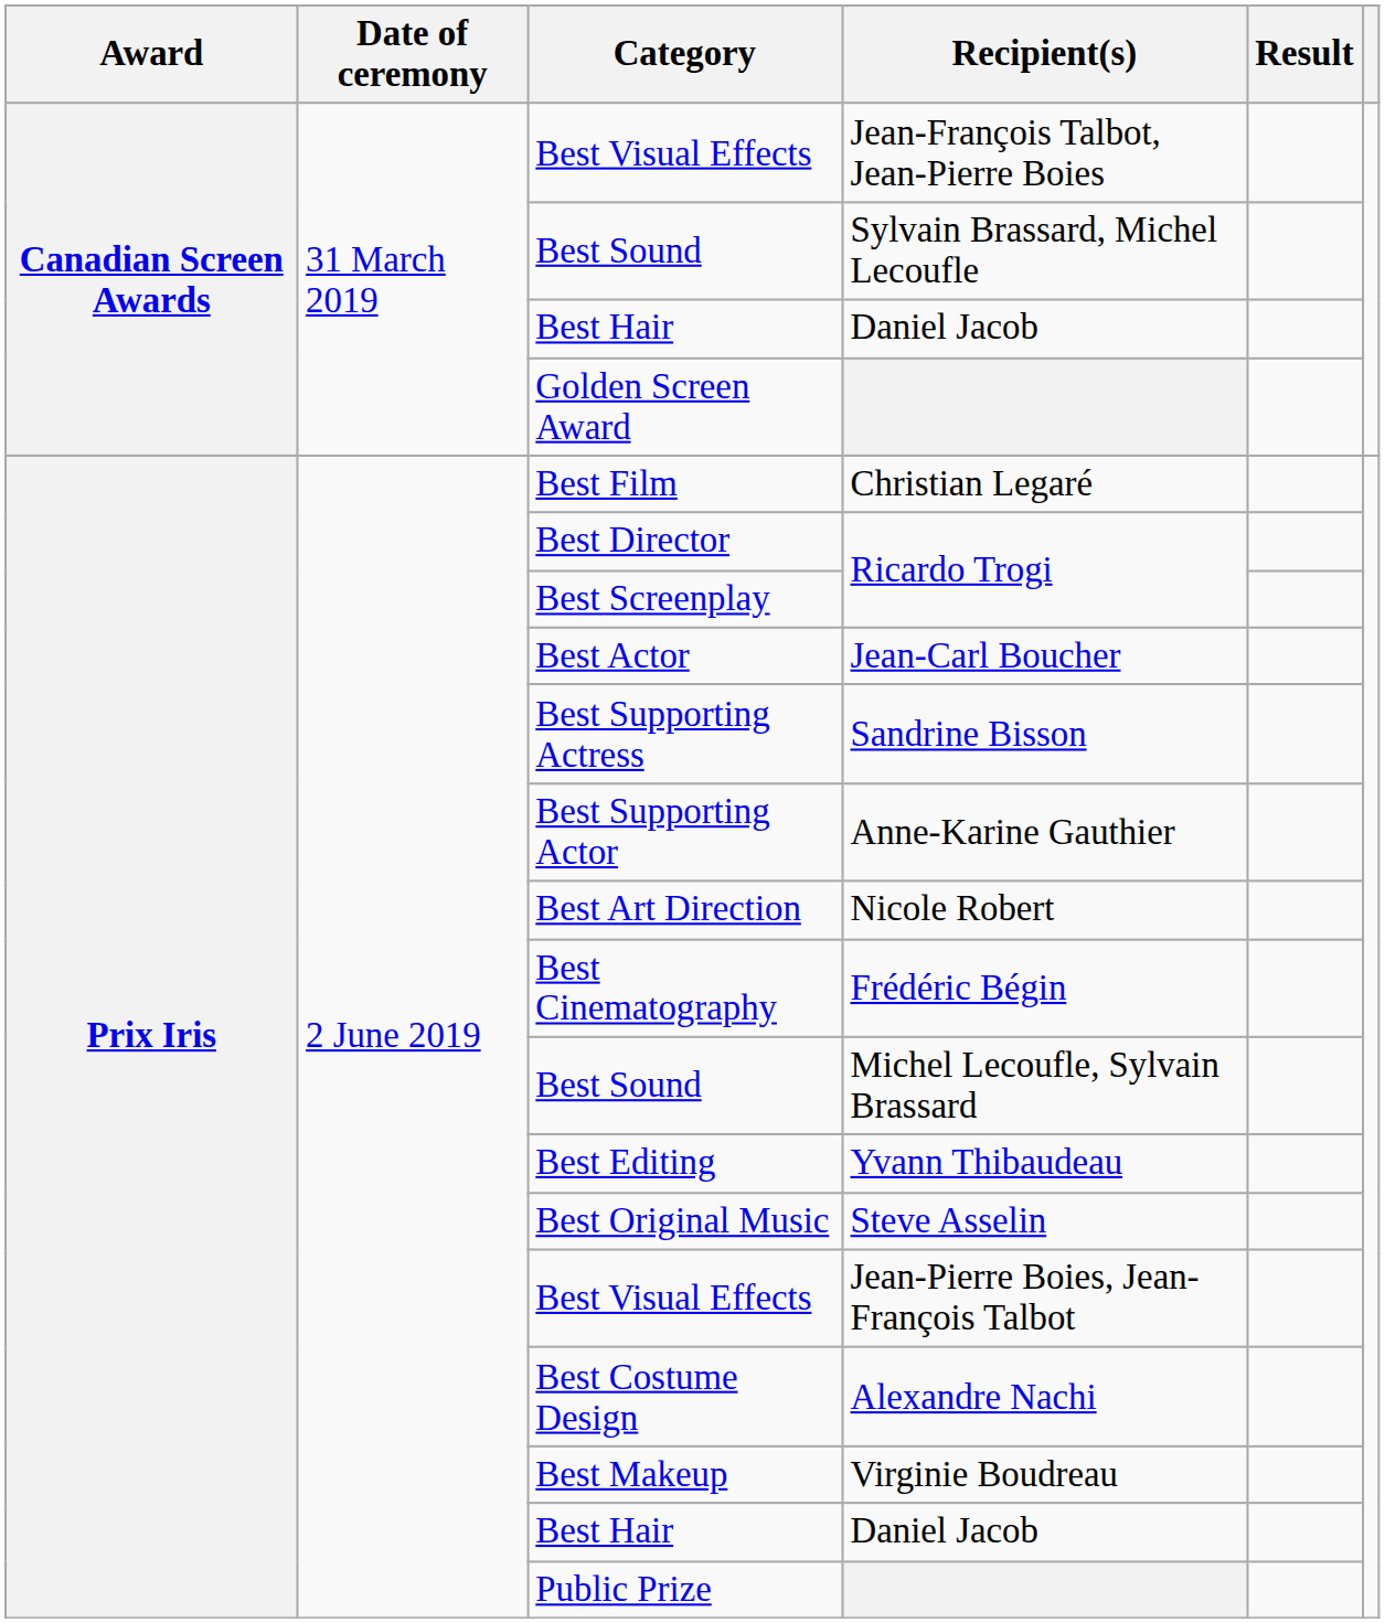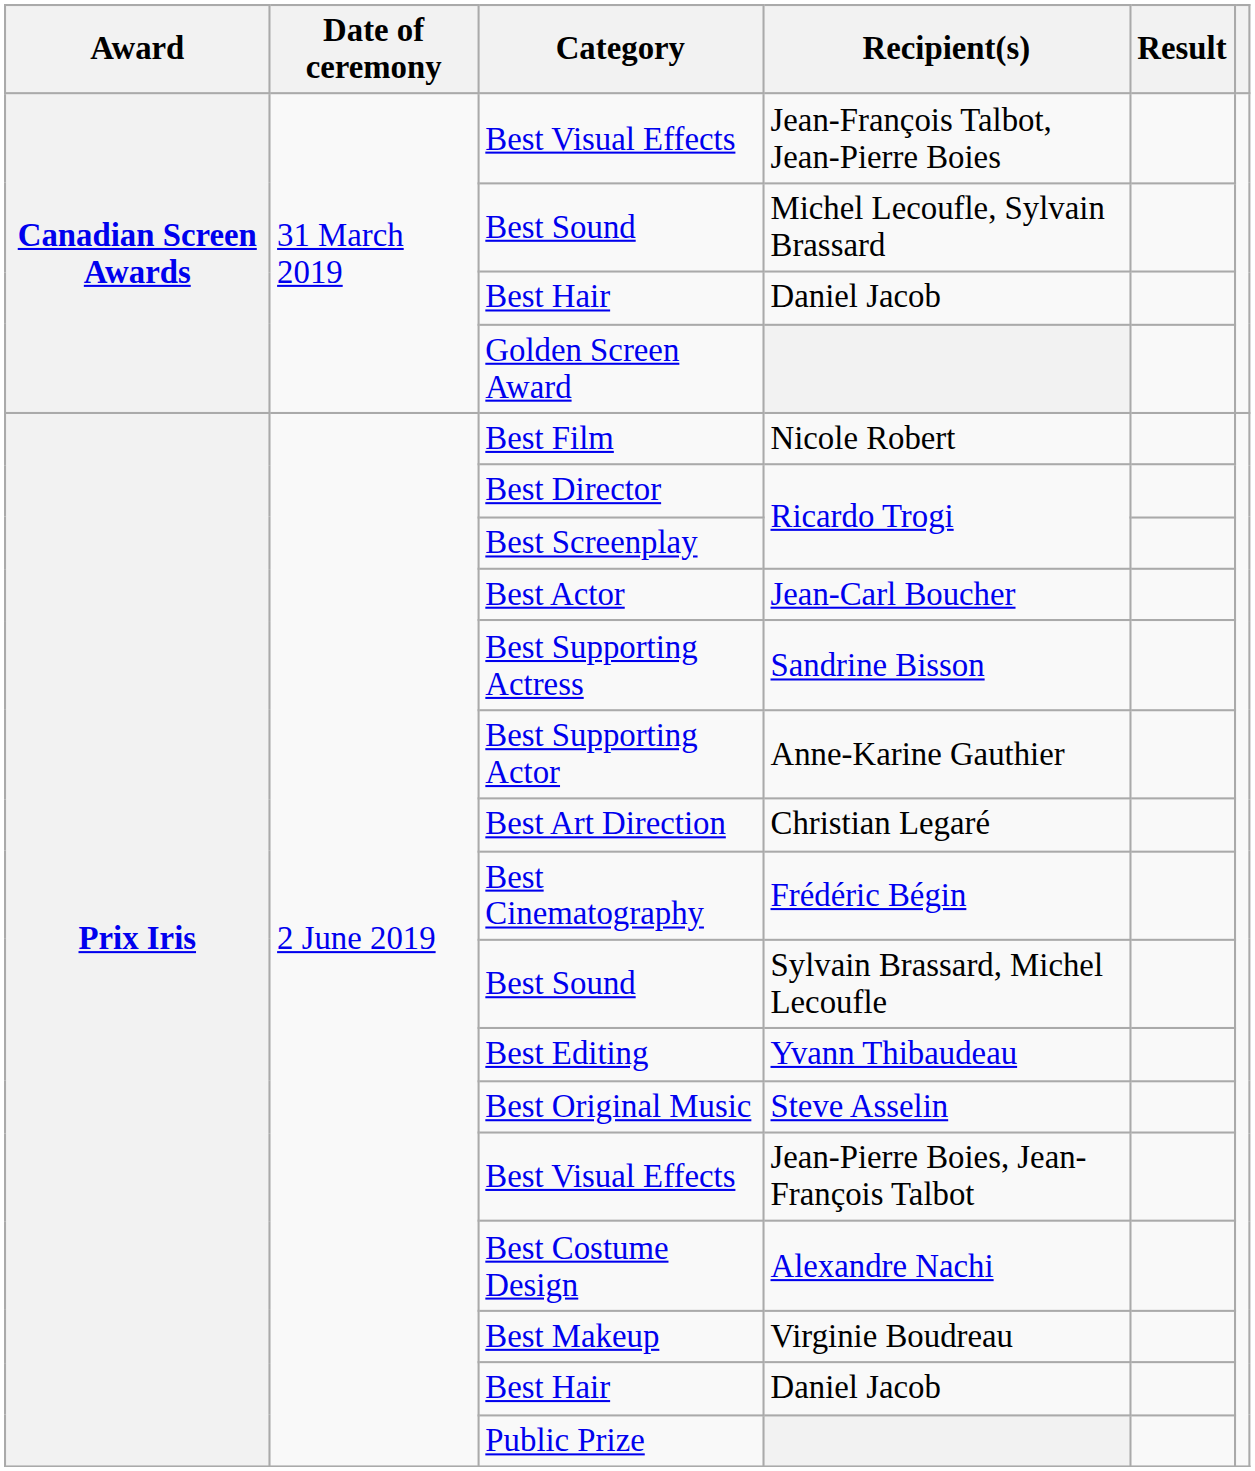Canadian Screen Awards / Best Sound | Recipient(s): Sylvain Brassard, Michel Lecoufle -> Michel Lecoufle, Sylvain Brassard
Best Film | Recipient(s): Christian Legaré -> Nicole Robert
Best Art Direction | Recipient(s): Nicole Robert -> Christian Legaré
Prix Iris / Best Sound | Recipient(s): Michel Lecoufle, Sylvain Brassard -> Sylvain Brassard, Michel Lecoufle
